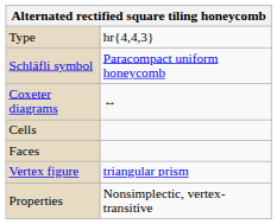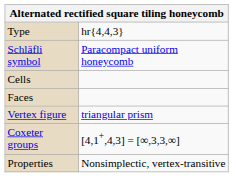- row: Coxeter diagrams | ↔
+ row: Coxeter groups | [4,1+,4,3] = [∞,3,3,∞]
